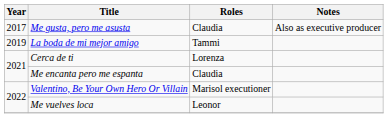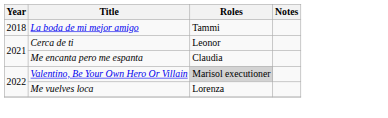- row: 2017 | Me gusta, pero me asusta | Claudia | Also as executive producer
La boda de mi mejor amigo | Year: 2019 -> 2018
Cerca de ti | Roles: Lorenza -> Leonor
Valentino, Be Your Own Hero Or Villain | Roles: no background -> lightgrey background
Me vuelves loca | Roles: Leonor -> Lorenza
